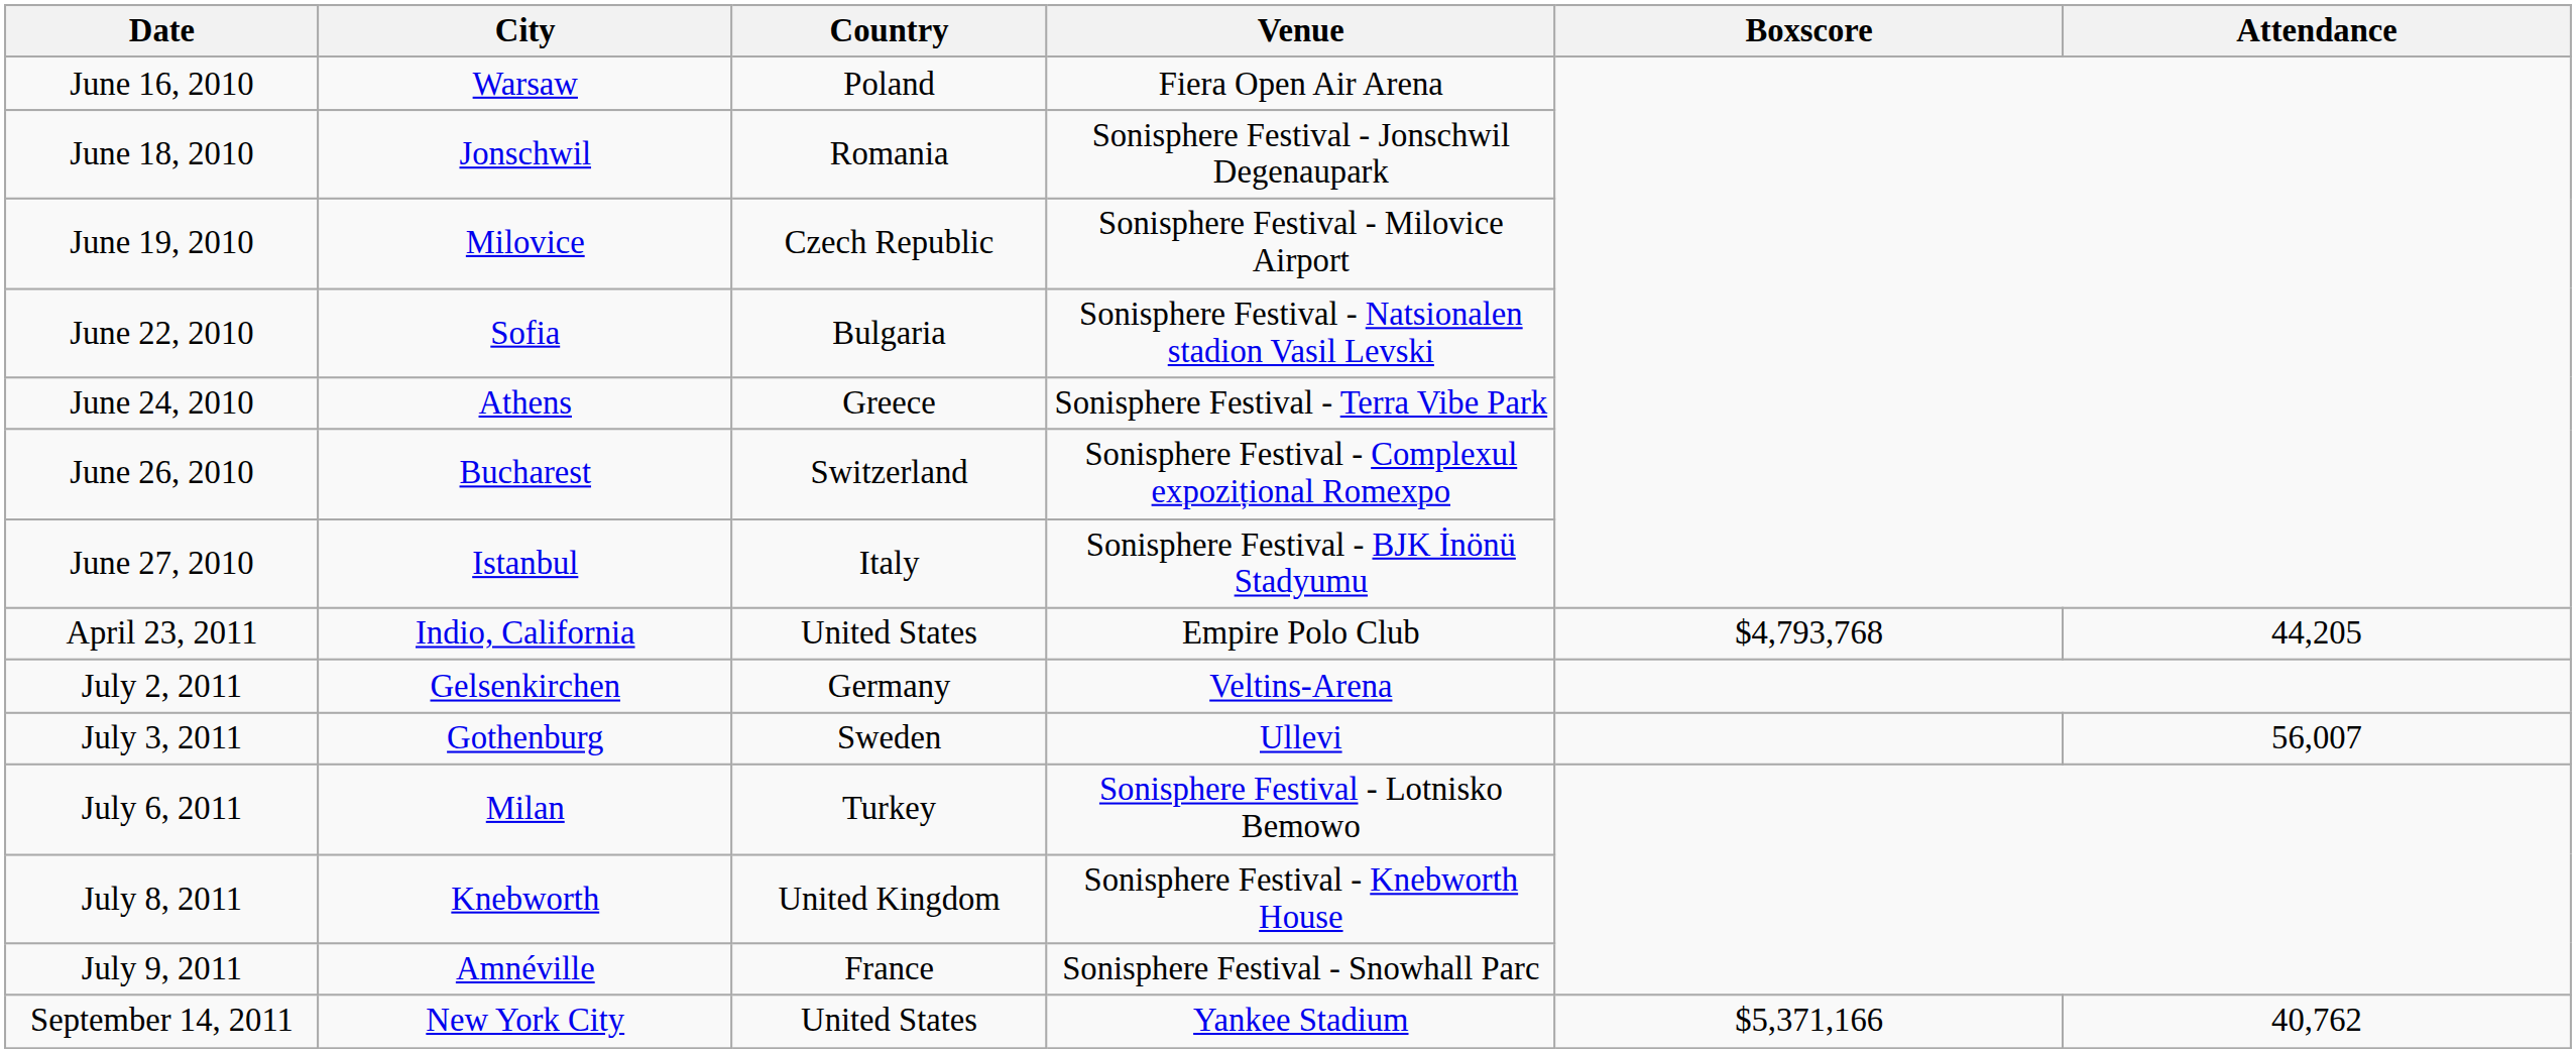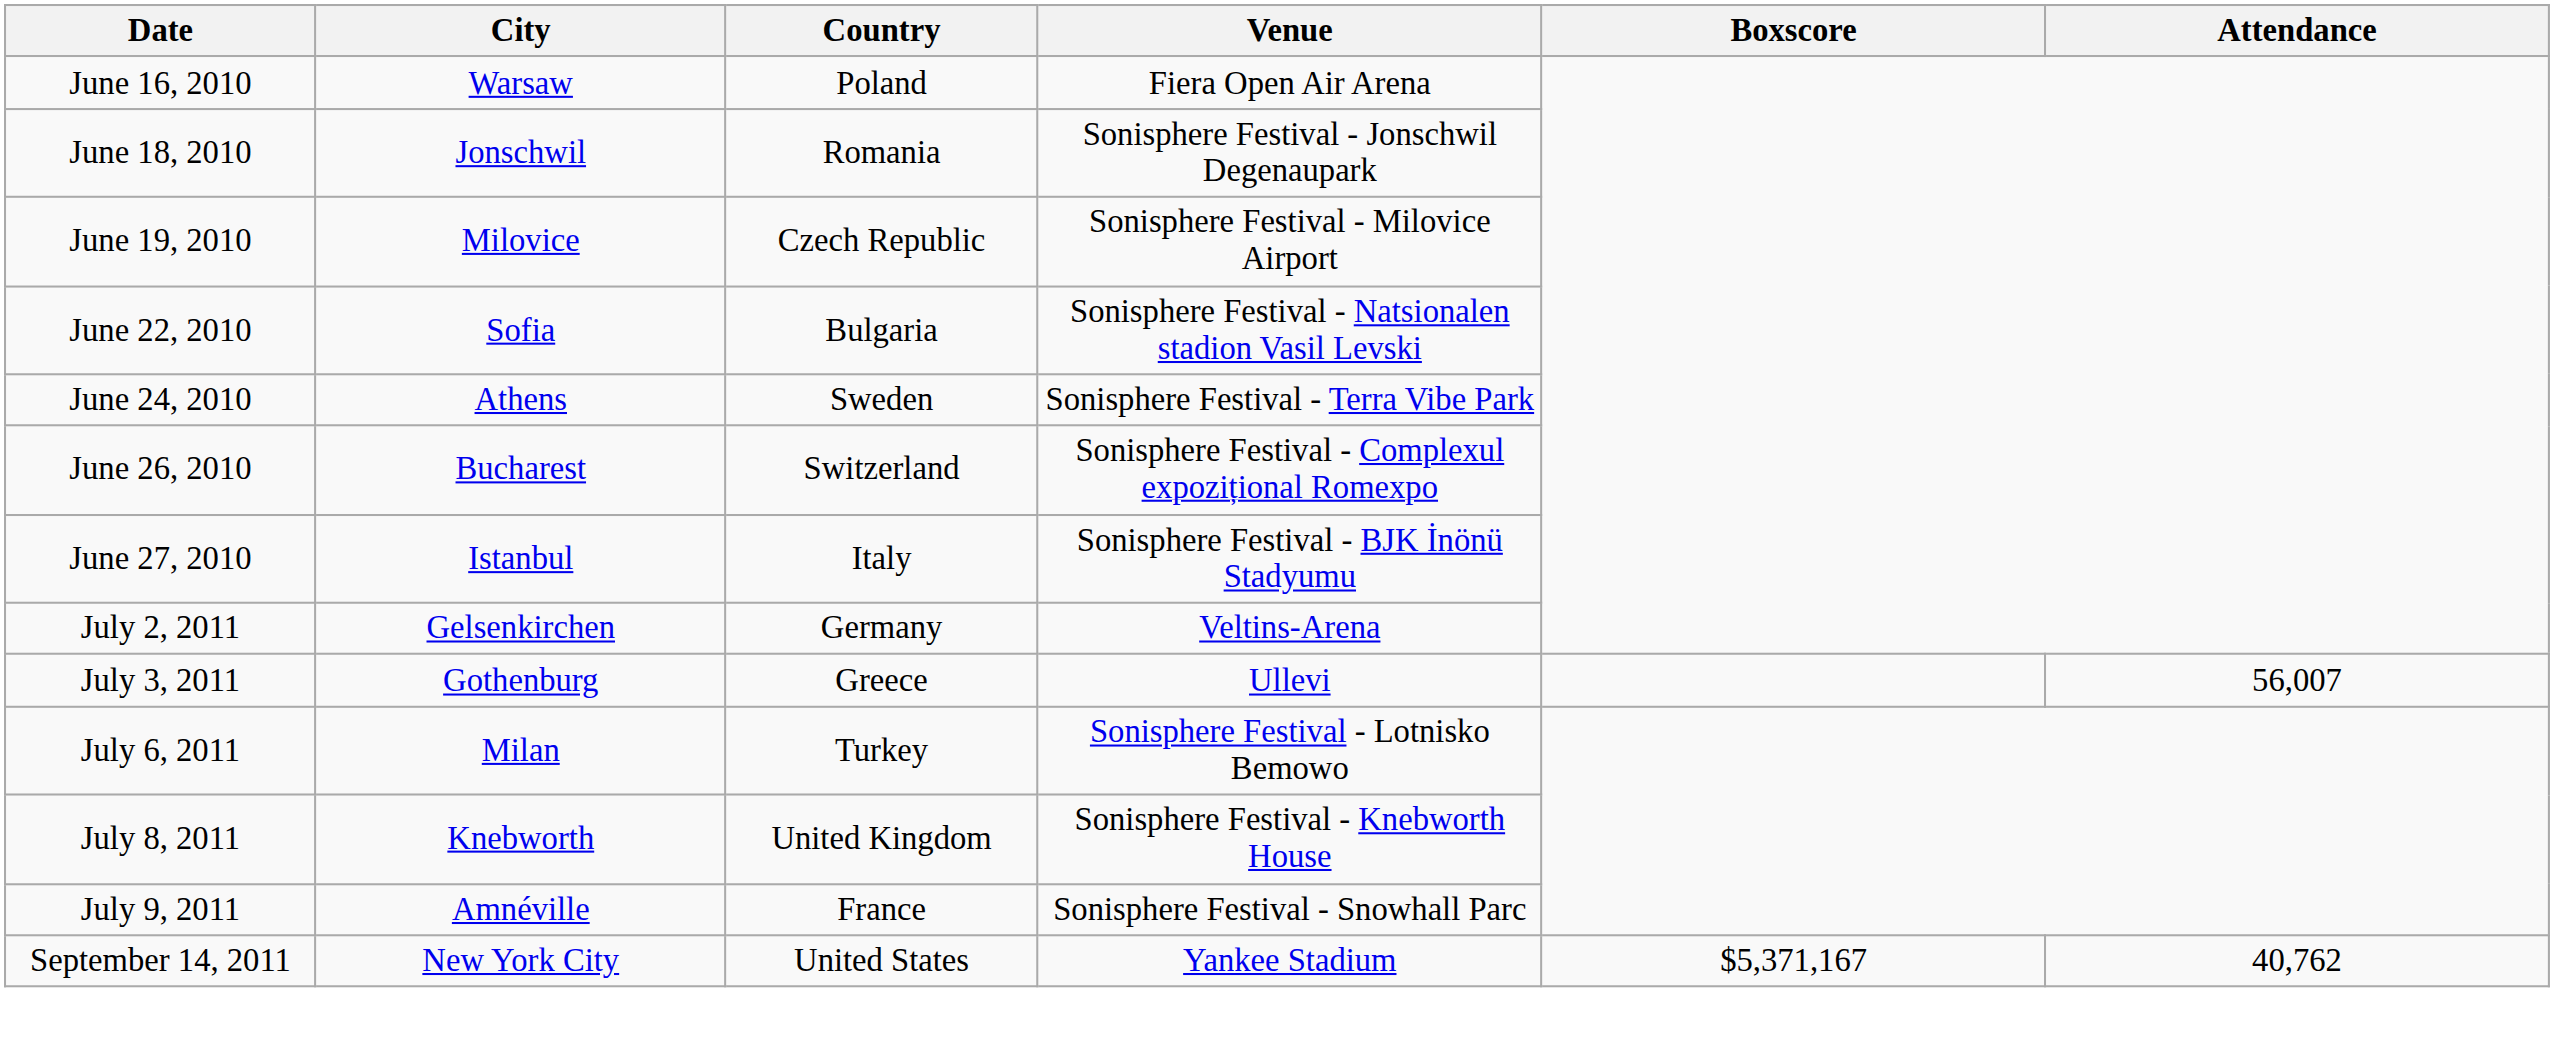June 24, 2010 | Country: Greece -> Sweden
- row: April 23, 2011 | Indio, California | United States | Empire Polo Club | $4,793,768 | 44,205
July 3, 2011 | Country: Sweden -> Greece
September 14, 2011 | Boxscore: $5,371,166 -> $5,371,167
